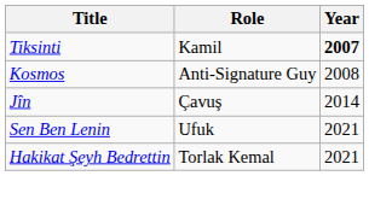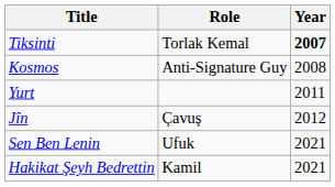Tiksinti | Role: Kamil -> Torlak Kemal
+ row: Yurt | 2011
Jîn | Year: 2014 -> 2012
Hakikat Şeyh Bedrettin | Role: Torlak Kemal -> Kamil
